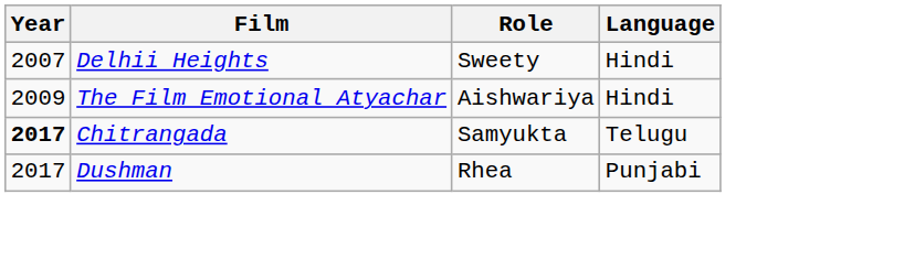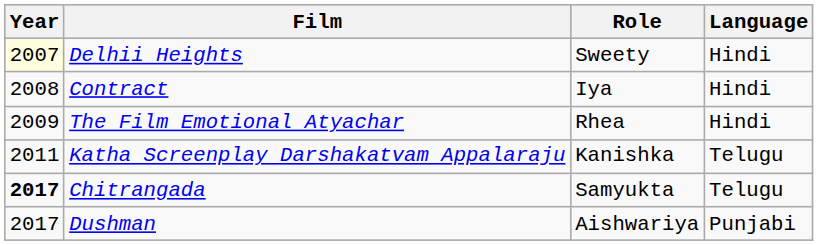Delhii Heights | Year: no background -> lightyellow background
+ row: 2008 | Contract | Iya | Hindi
The Film Emotional Atyachar | Role: Aishwariya -> Rhea
+ row: 2011 | Katha Screenplay Darshakatvam Appalaraju | Kanishka | Telugu
Dushman | Role: Rhea -> Aishwariya
